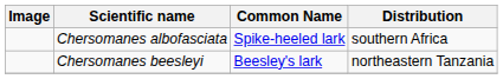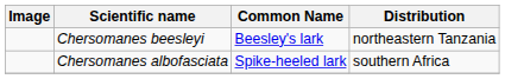rows swapped: Chersomanes beesleyi <-> Chersomanes albofasciata
